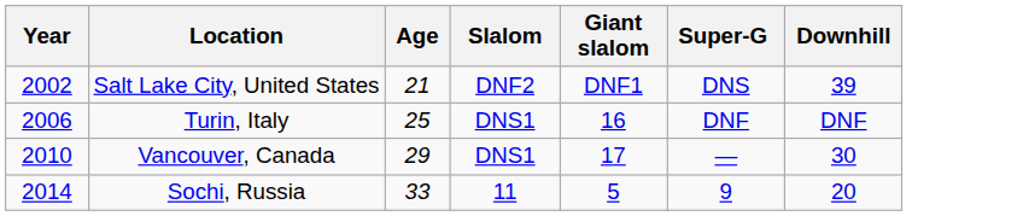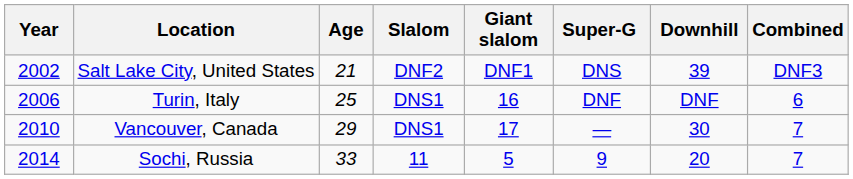+ column: Combined | DNF3 | 6 | 7 | 7
